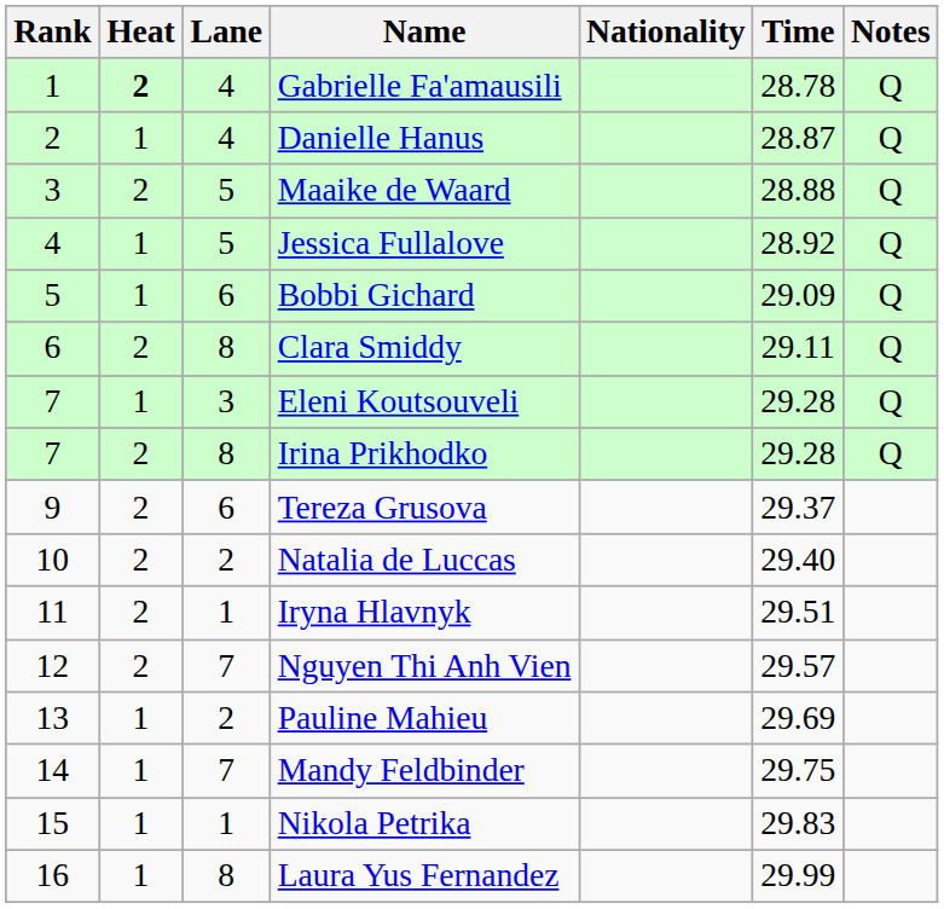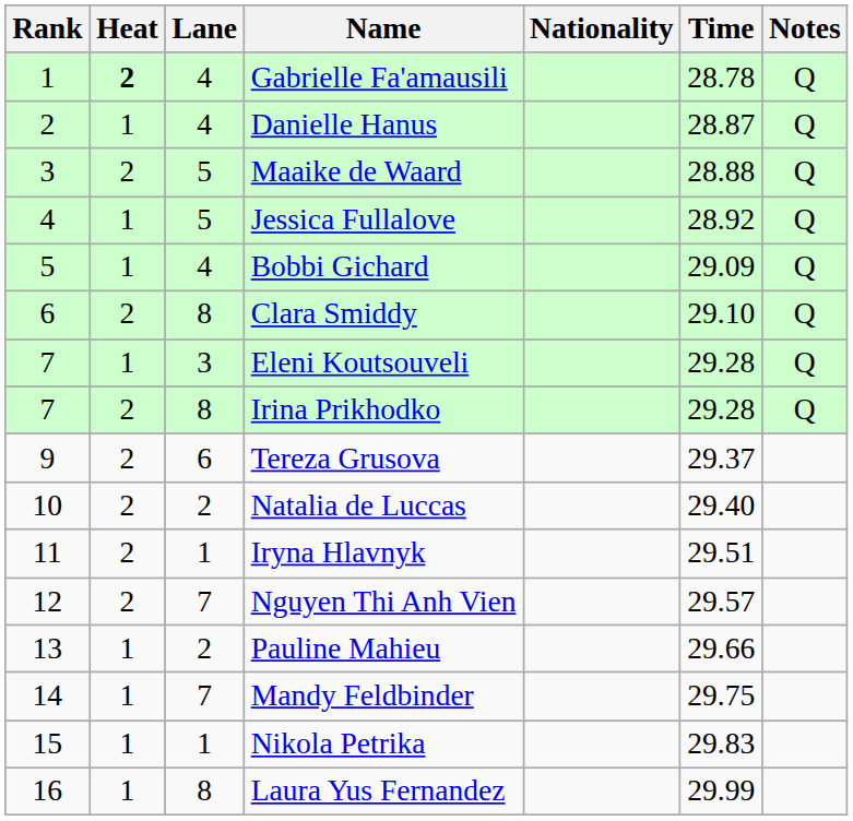Bobbi Gichard | Lane: 6 -> 4
Clara Smiddy | Time: 29.11 -> 29.10
Pauline Mahieu | Time: 29.69 -> 29.66
